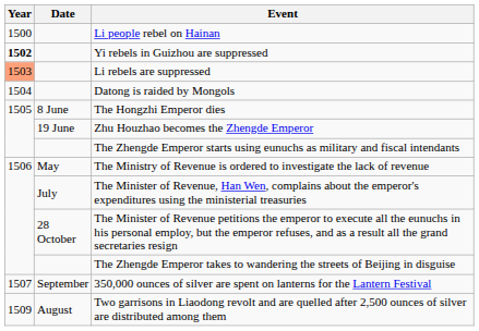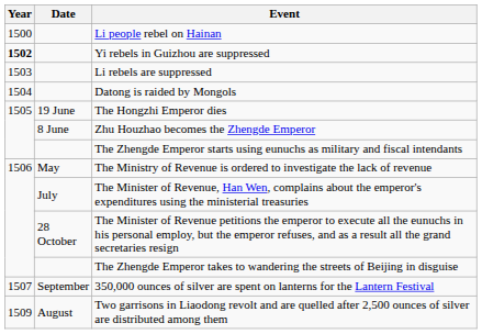Li rebels are suppressed | Year: lightsalmon background -> no background
The Hongzhi Emperor dies | Date: 8 June -> 19 June
Zhu Houzhao becomes the Zhengde Emperor | Date: 19 June -> 8 June
